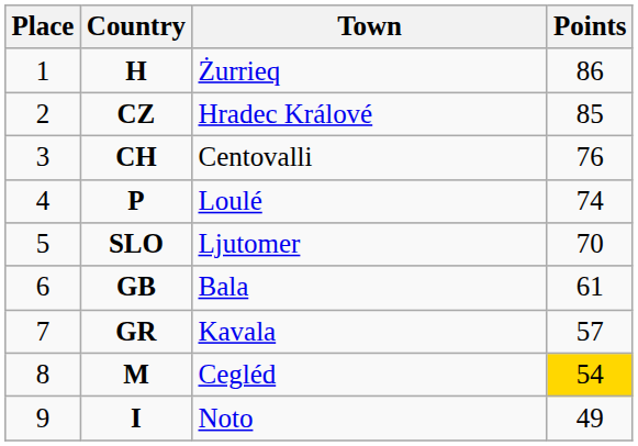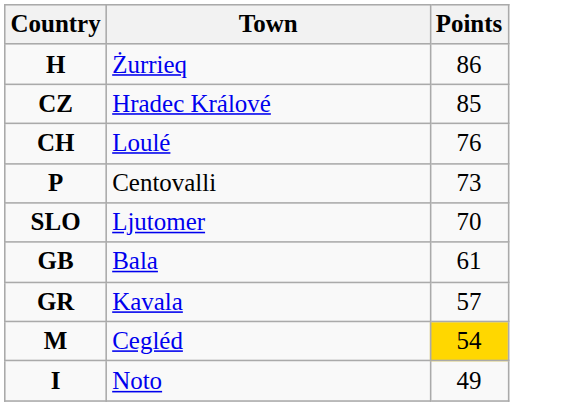- column: Place | 1 | 2 | 3 | 4 | 5 | 6 | 7 | 8 | 9
CH | Town: Centovalli -> Loulé
P | Town: Loulé -> Centovalli
P | Points: 74 -> 73
